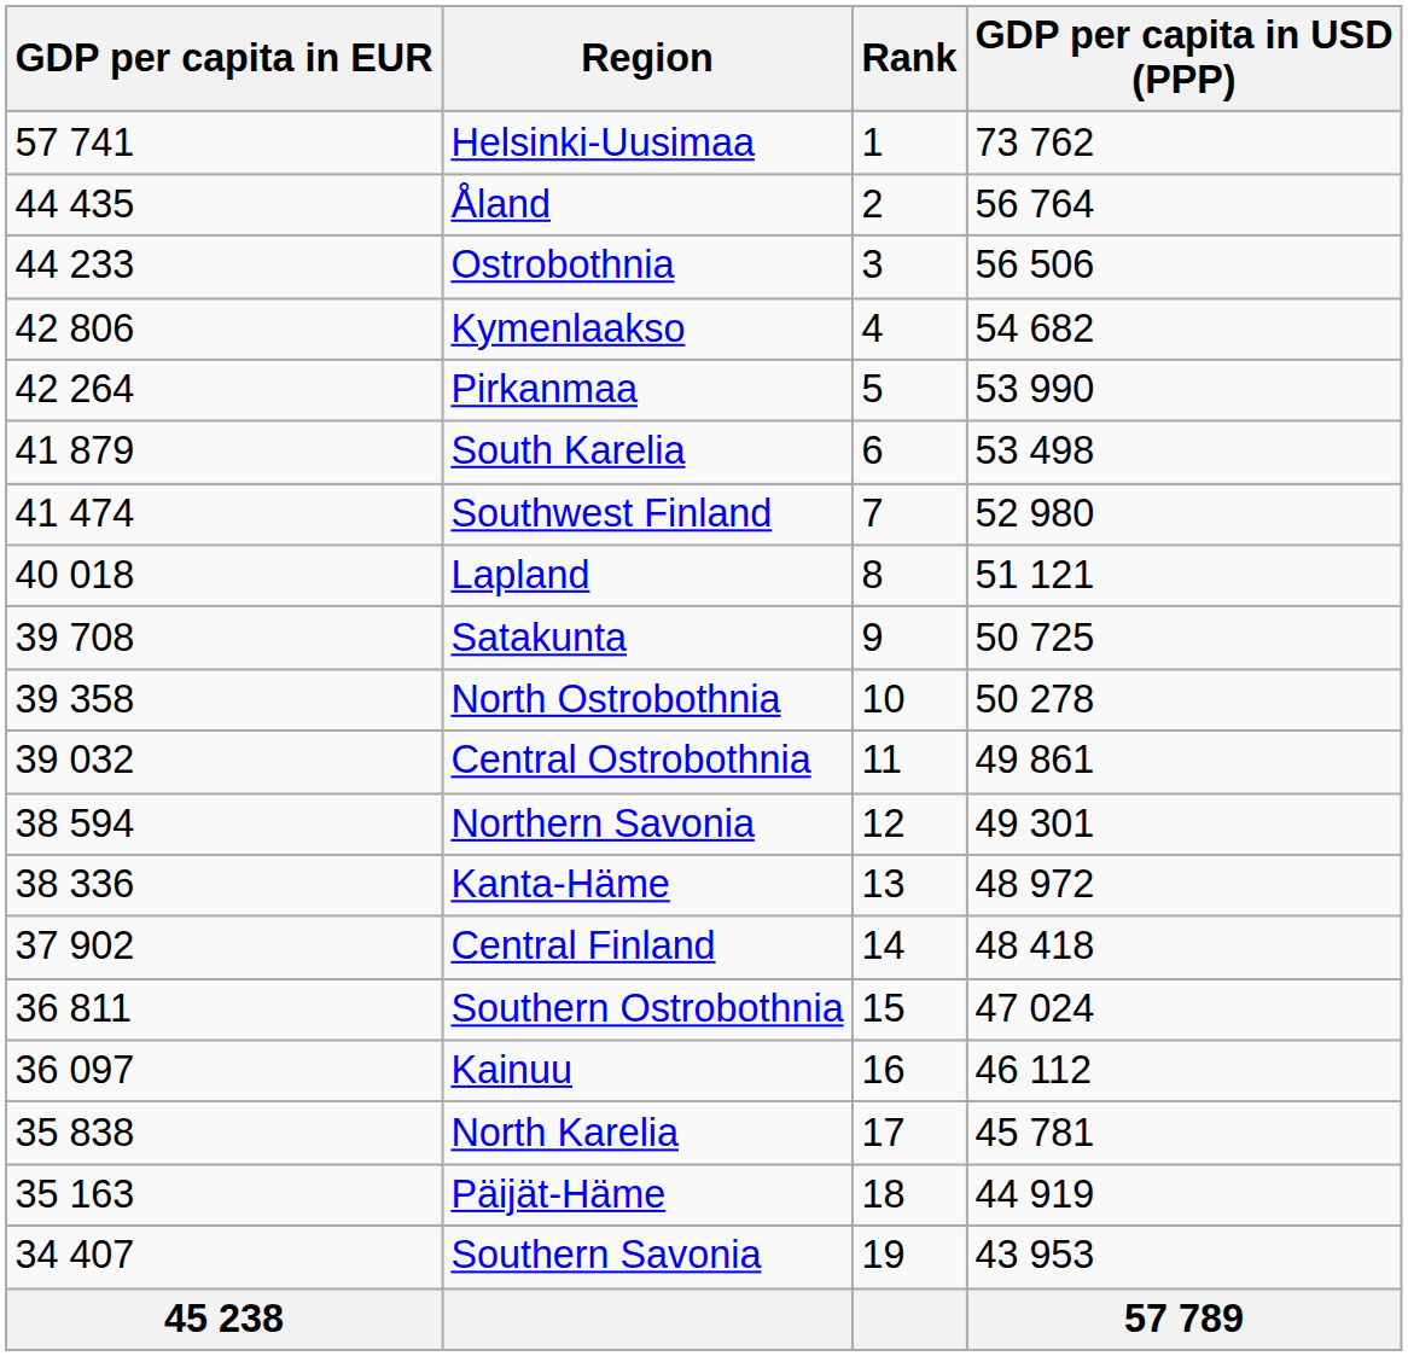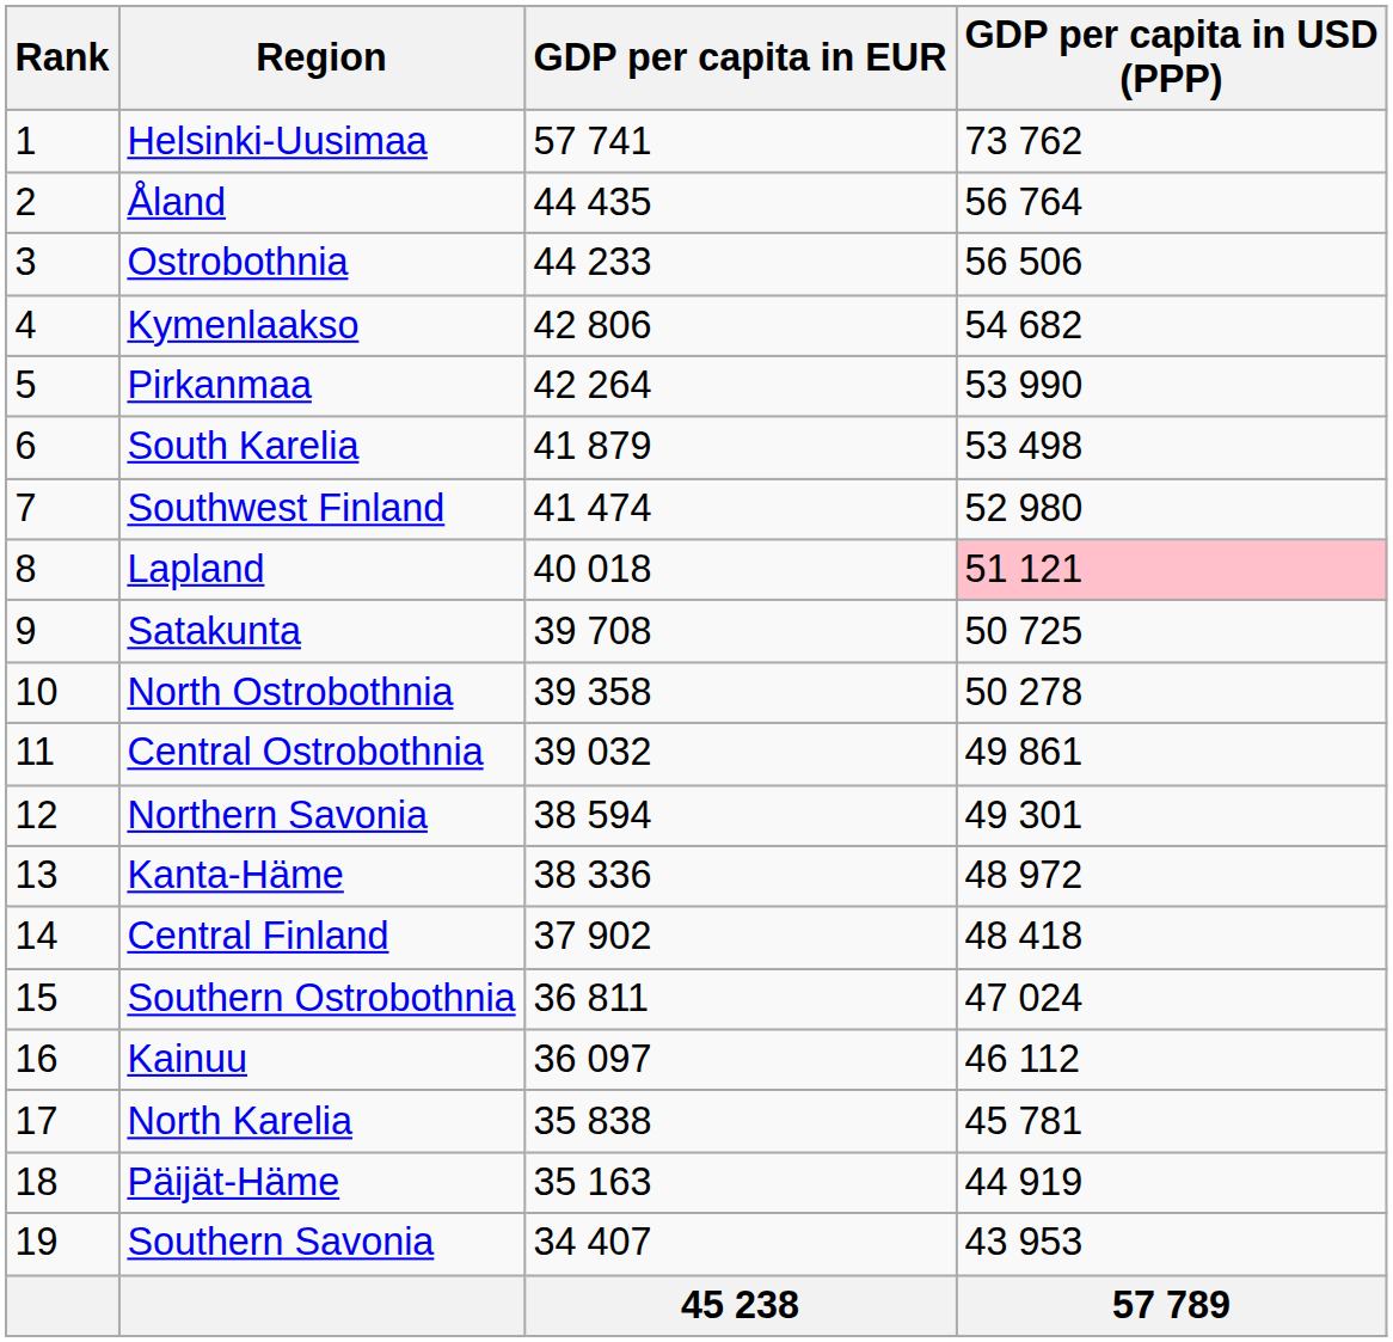columns swapped: Rank <-> GDP per capita in EUR
Lapland | GDP per capita in USD (PPP): no background -> pink background
